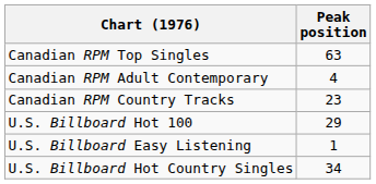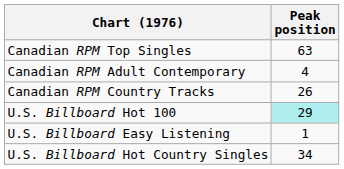Canadian RPM Country Tracks | Peak position: 23 -> 26
U.S. Billboard Hot 100 | Peak position: no background -> paleturquoise background
